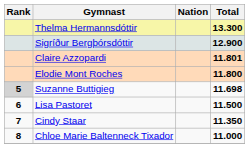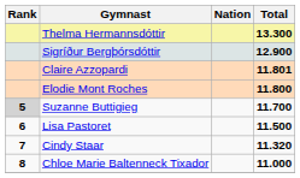Suzanne Buttigieg | Total: 11.698 -> 11.700
Cindy Staar | Total: 11.350 -> 11.320
